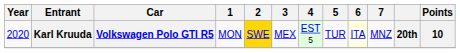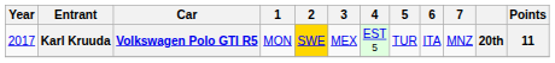Karl Kruuda | Year: 2020 -> 2017
Karl Kruuda | 6: lightyellow background -> no background
Karl Kruuda | Points: 10 -> 11
